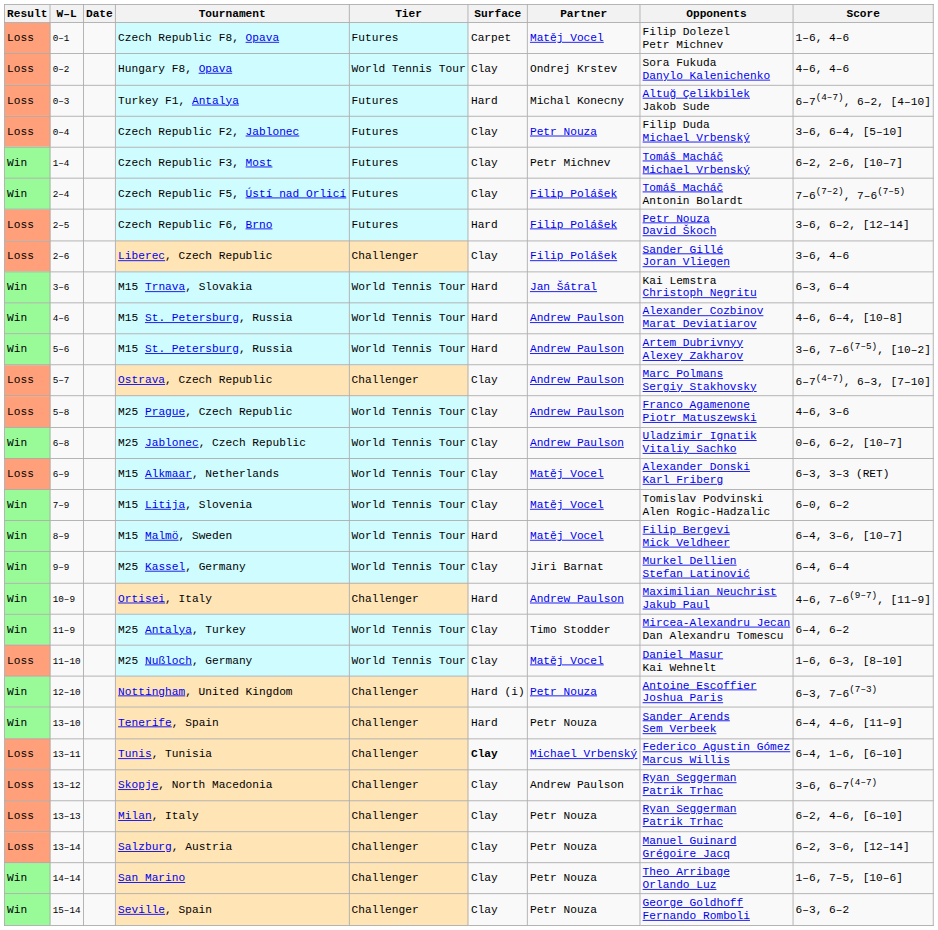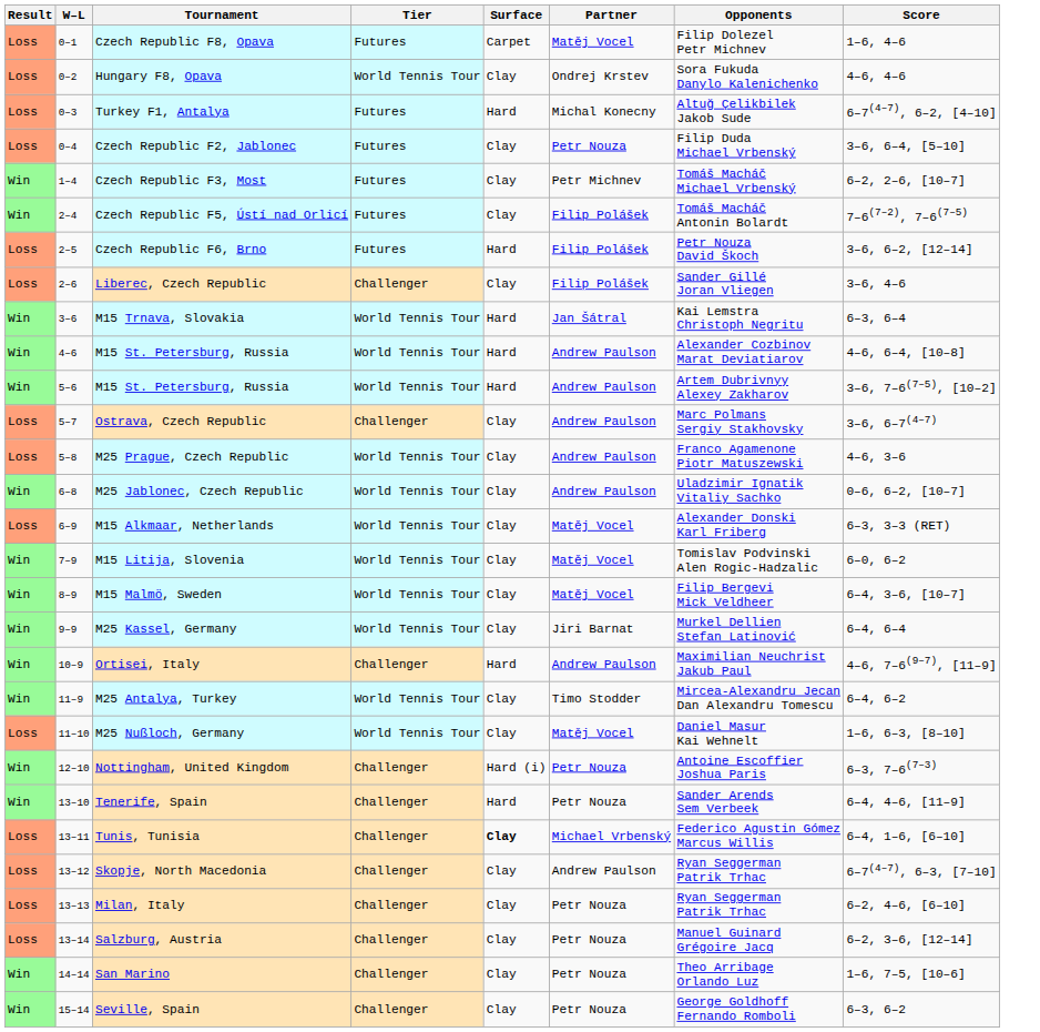- column: Date
Ostrava, Czech Republic | Score: 6–7(4–7), 6–3, [7–10] -> 3–6, 6–7(4–7)
M15 Malmö, Sweden | Surface: Hard -> Clay
Skopje, North Macedonia | Score: 3–6, 6–7(4–7) -> 6–7(4–7), 6–3, [7–10]
